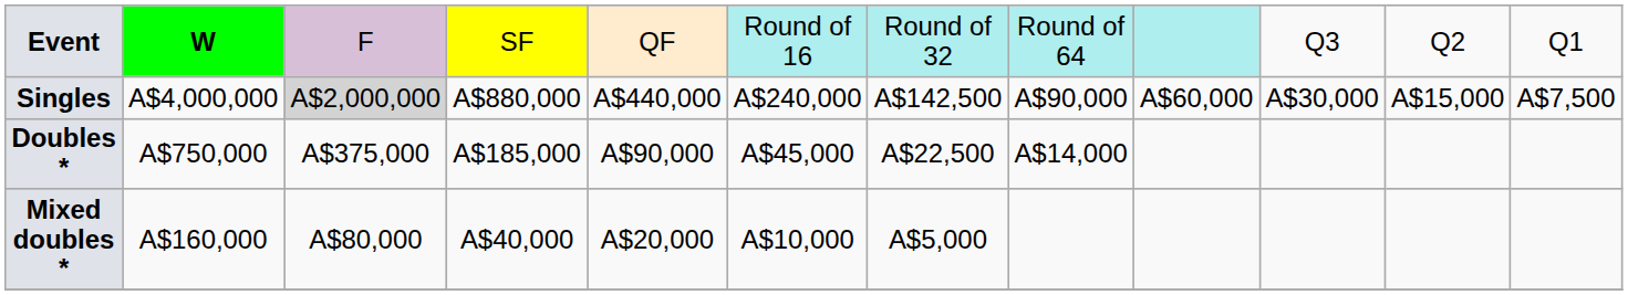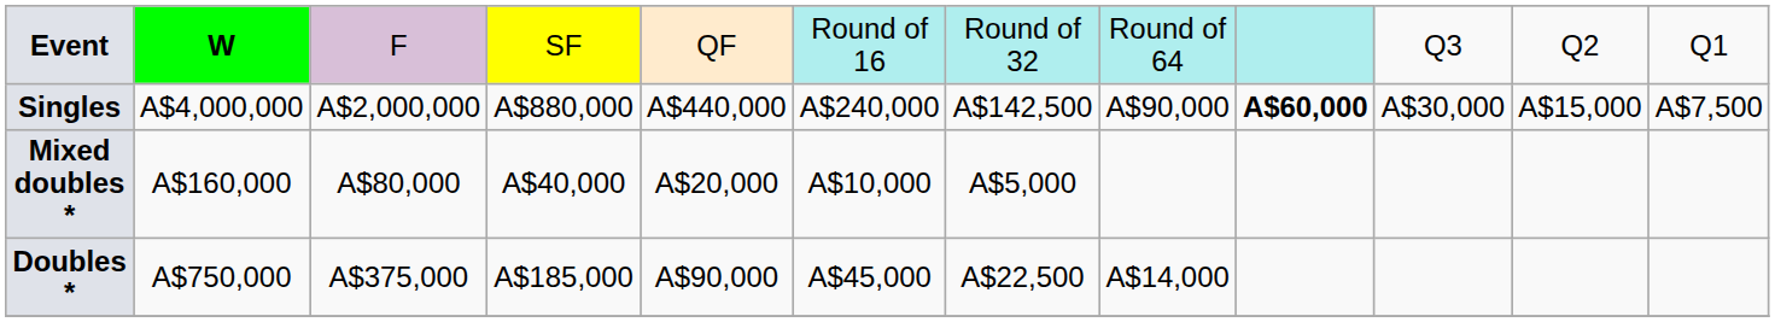Singles | column 3: lightgrey background -> no background
Singles | column 9: normal -> bold
rows swapped: Doubles * <-> Mixed doubles *
